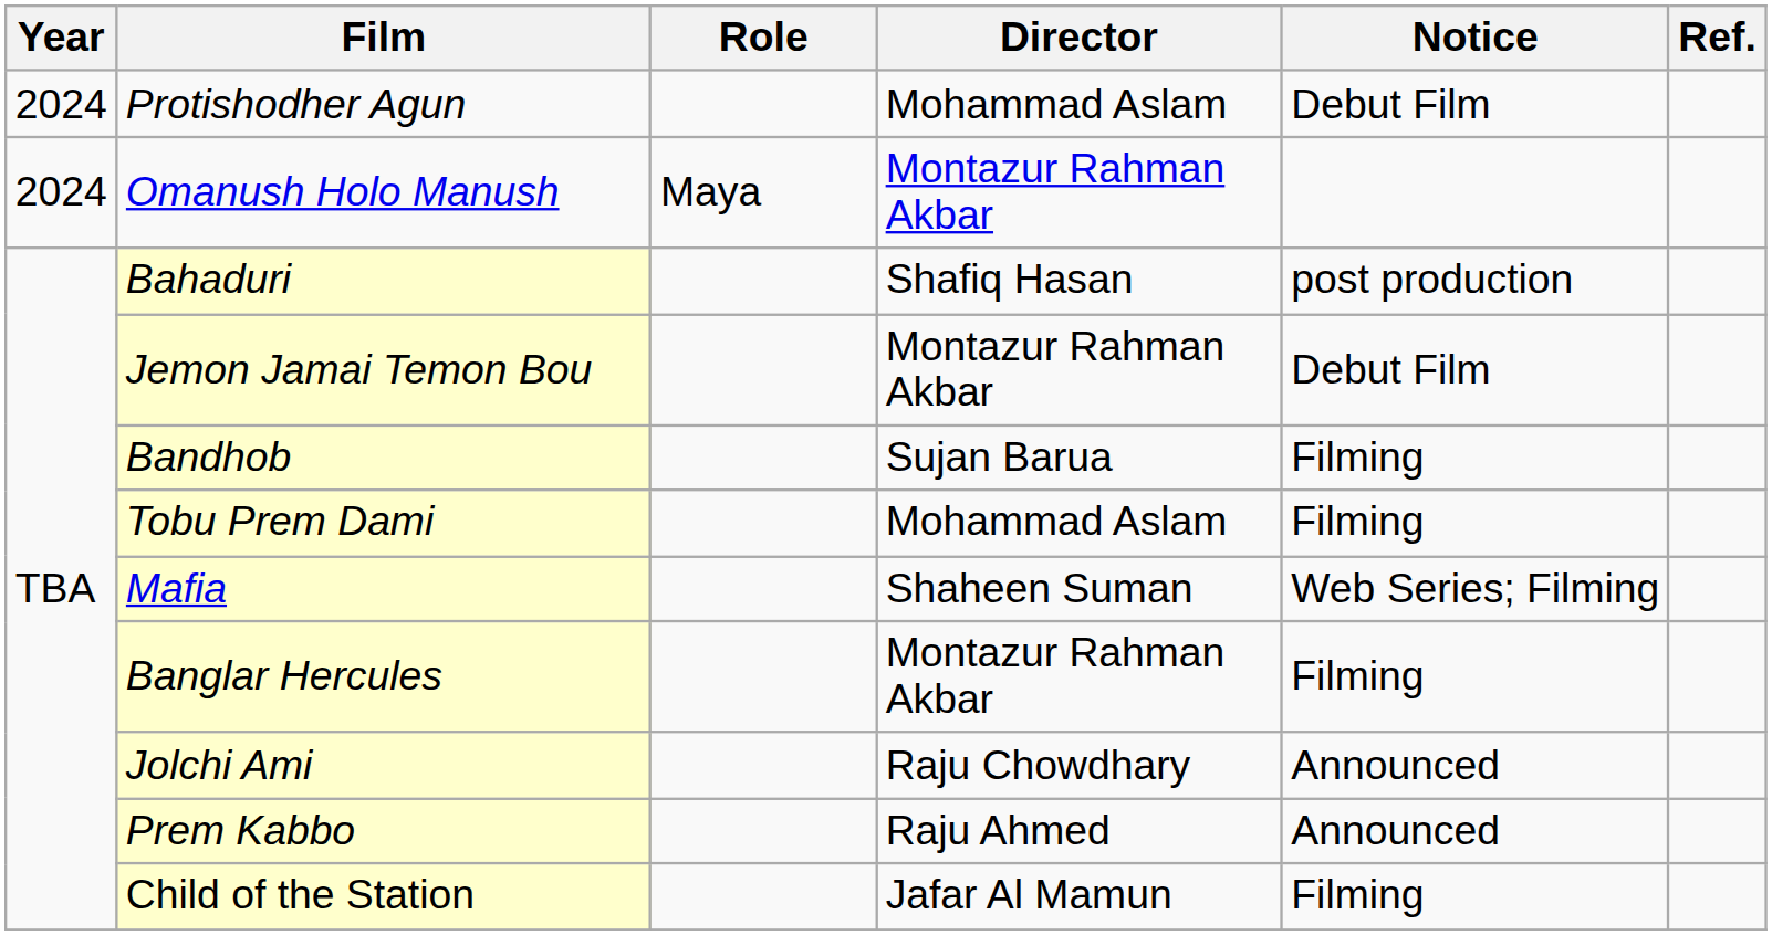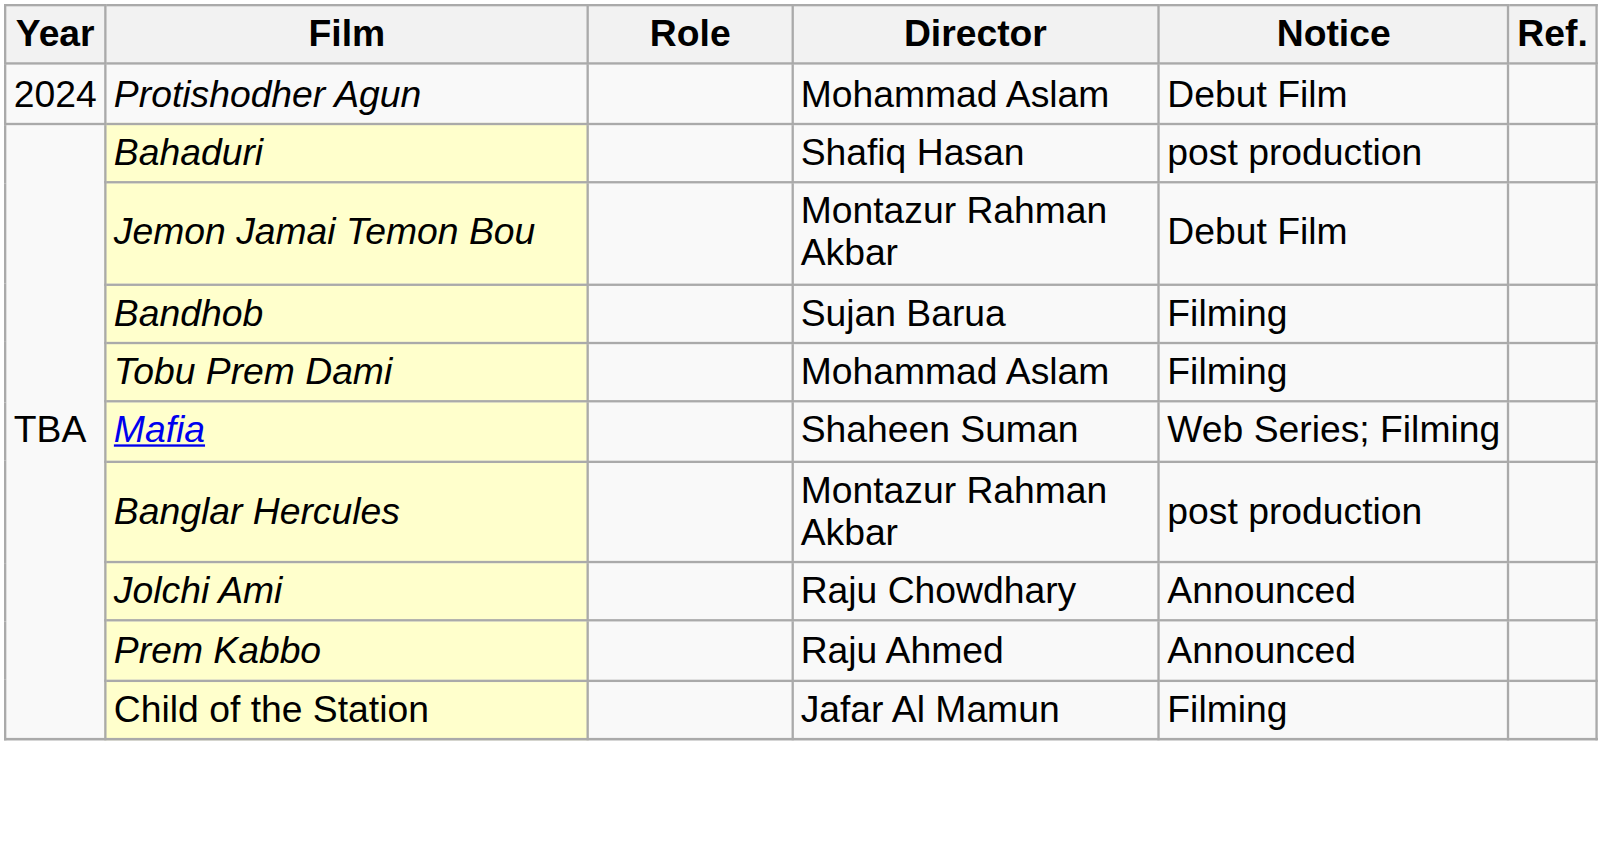- row: 2024 | Omanush Holo Manush | Maya | Montazur Rahman Akbar
Banglar Hercules | Notice: Filming -> post production
